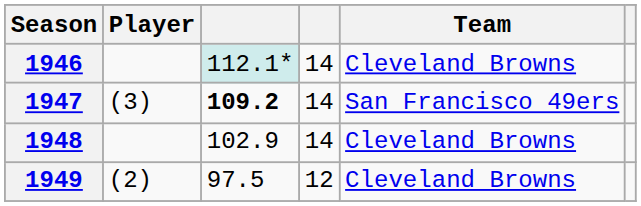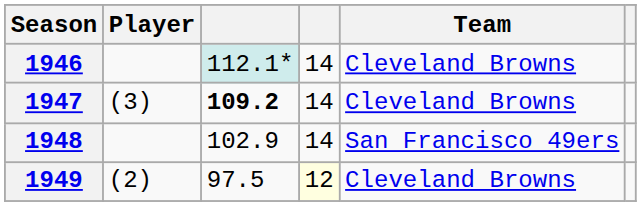1947 | Team: San Francisco 49ers -> Cleveland Browns
1948 | Team: Cleveland Browns -> San Francisco 49ers
1949 | column 4: no background -> lightyellow background
